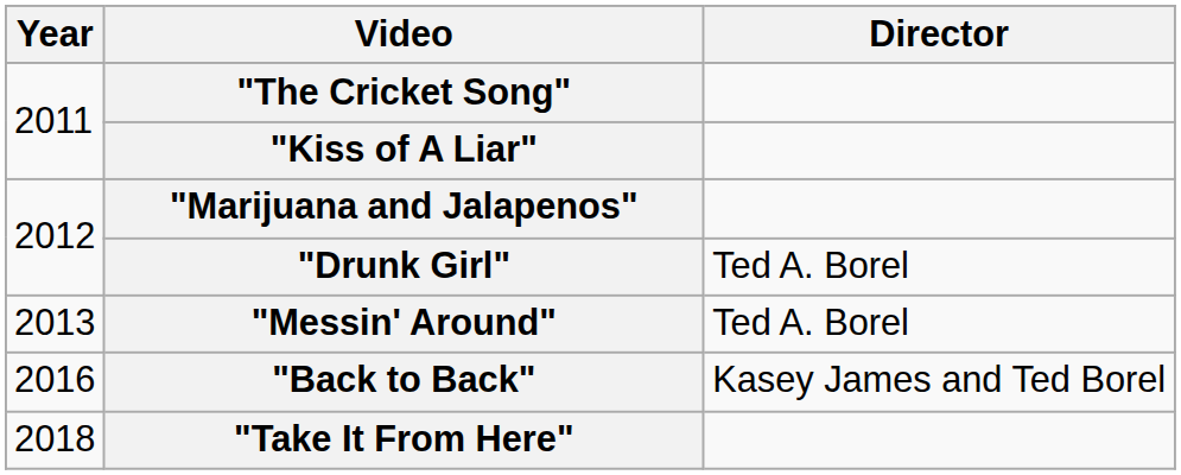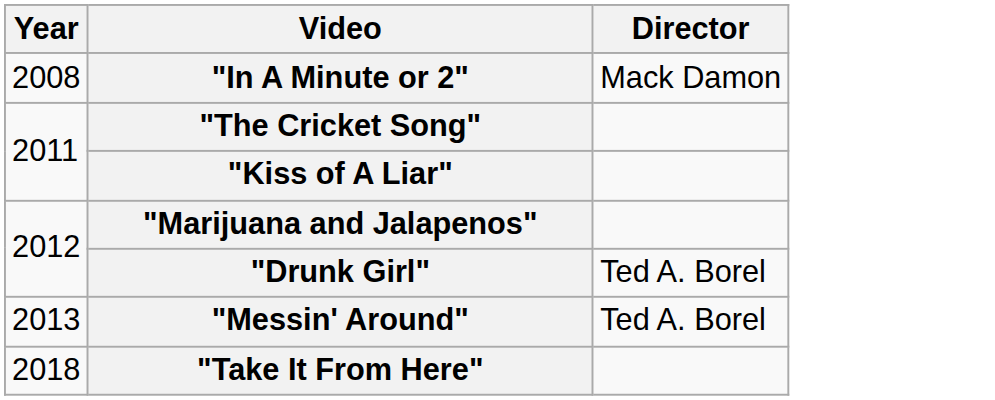+ row: 2008 | "In A Minute or 2" | Mack Damon
- row: 2016 | "Back to Back" | Kasey James and Ted Borel
